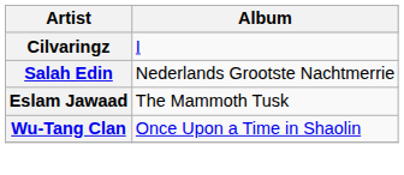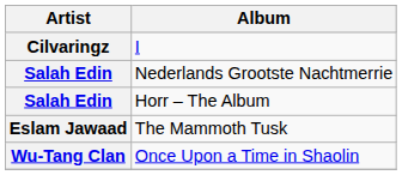+ row: Salah Edin | Horr – The Album
